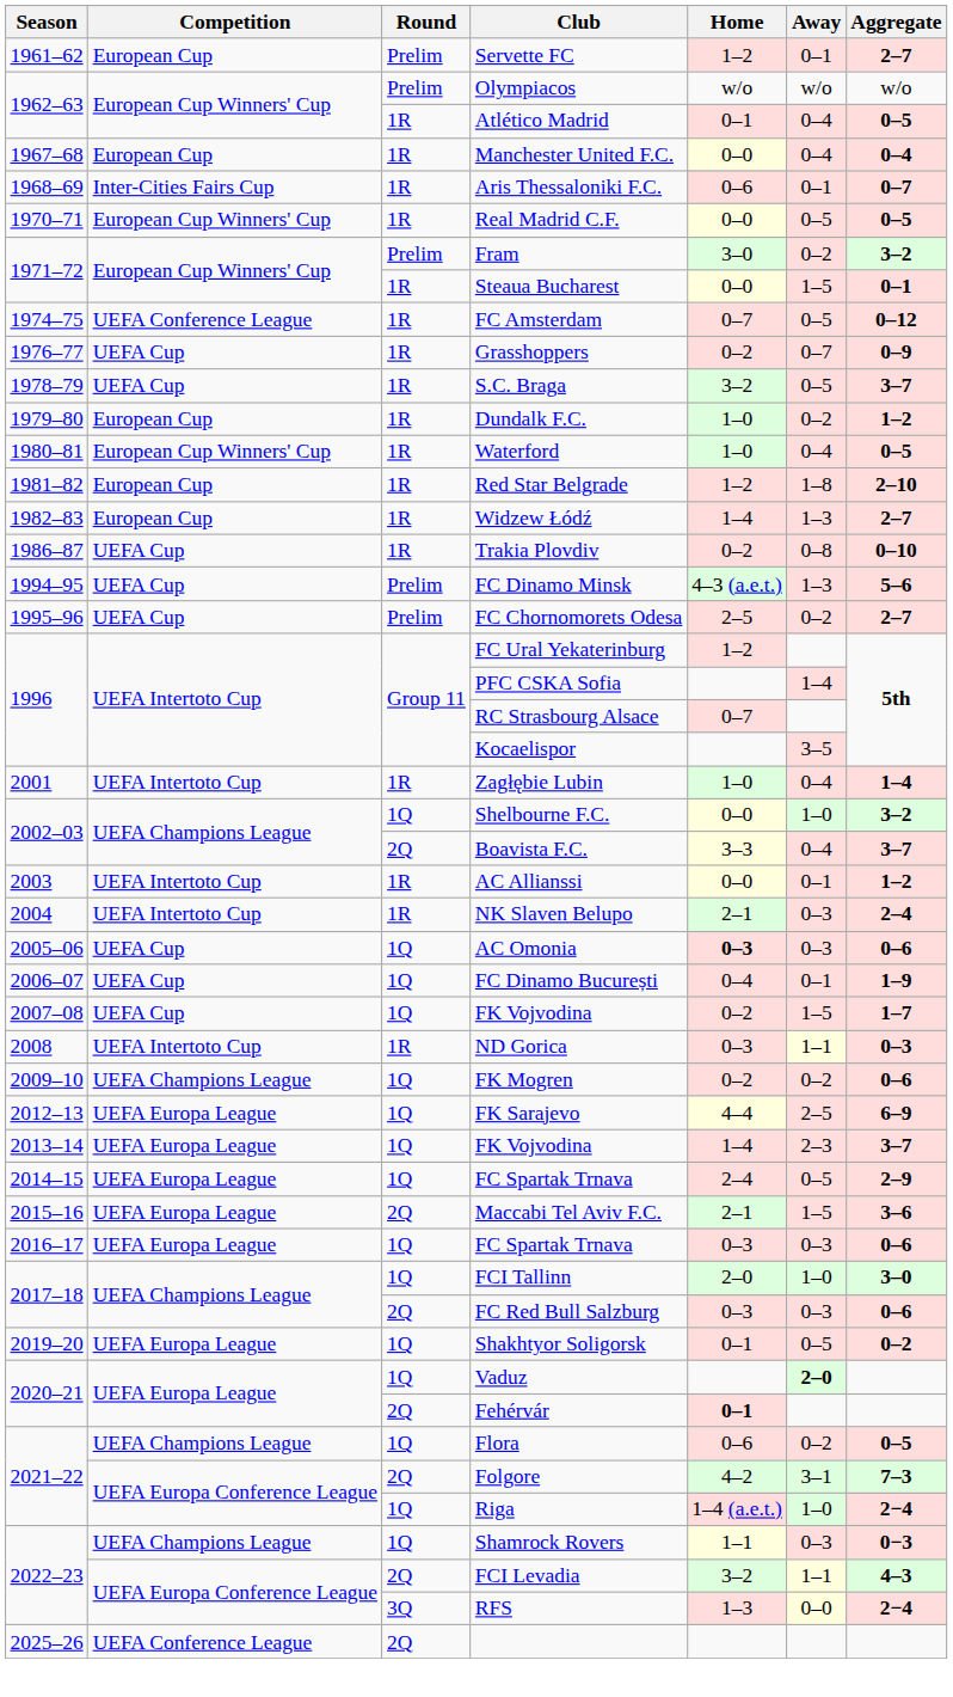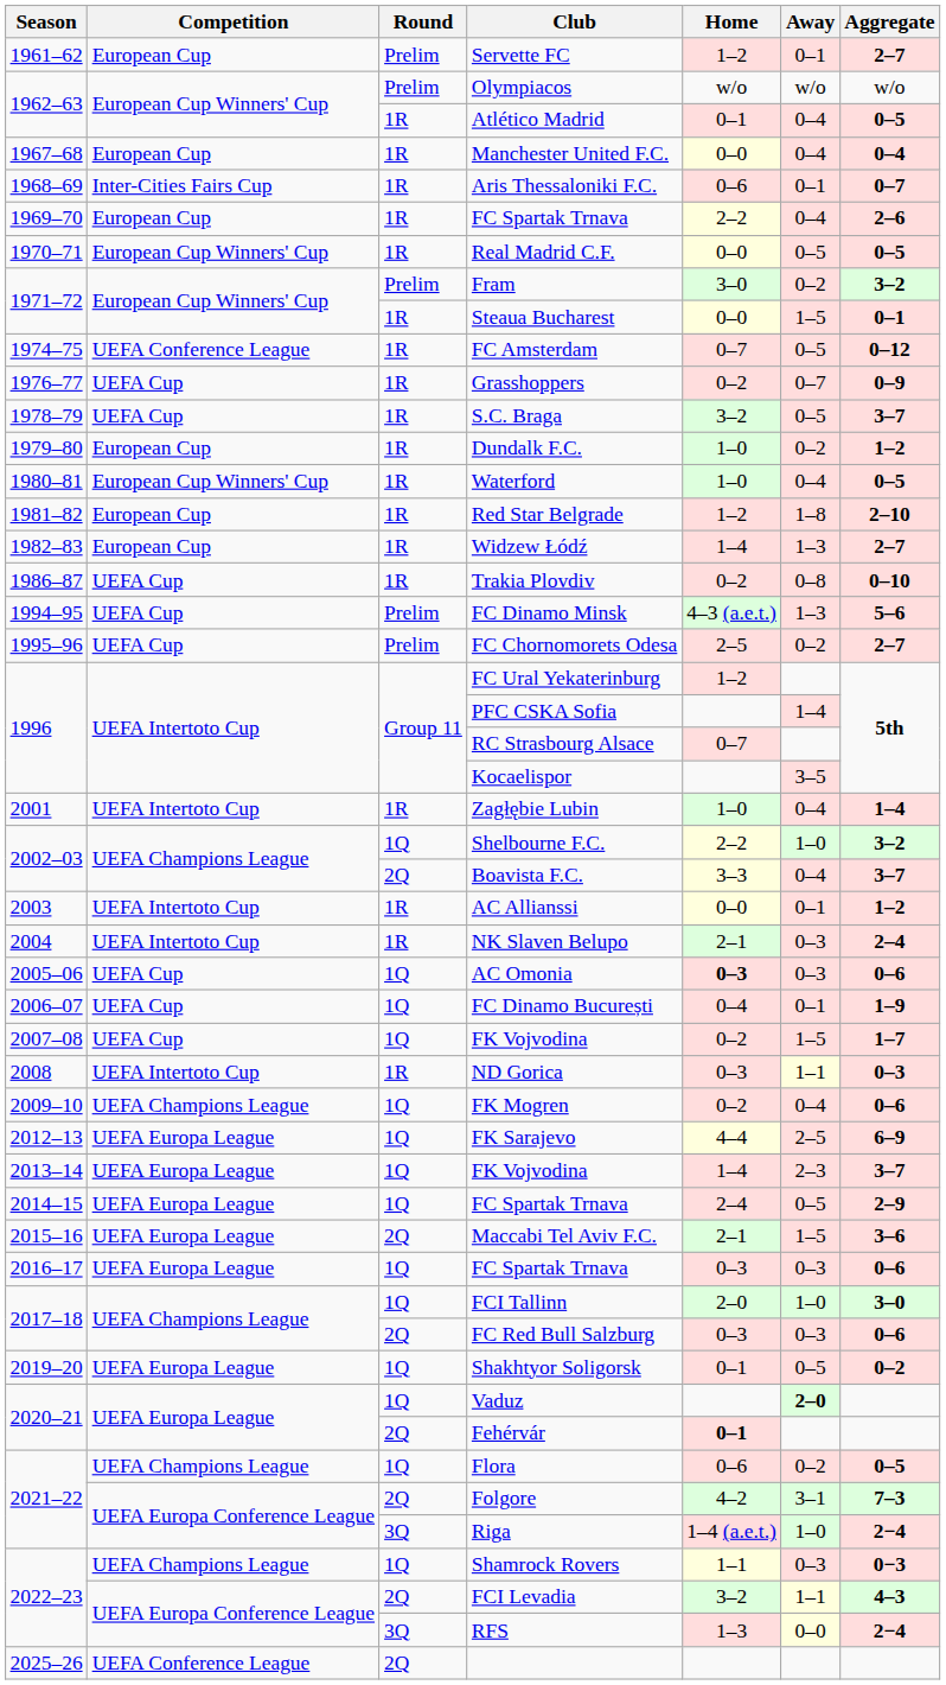+ row: 1969–70 | European Cup | 1R | FC Spartak Trnava | 2–2 | 0–4 | 2–6
Shelbourne F.C. | Home: 0–0 -> 2–2
FK Mogren | Away: 0–2 -> 0–4
Riga | Round: 1Q -> 3Q
